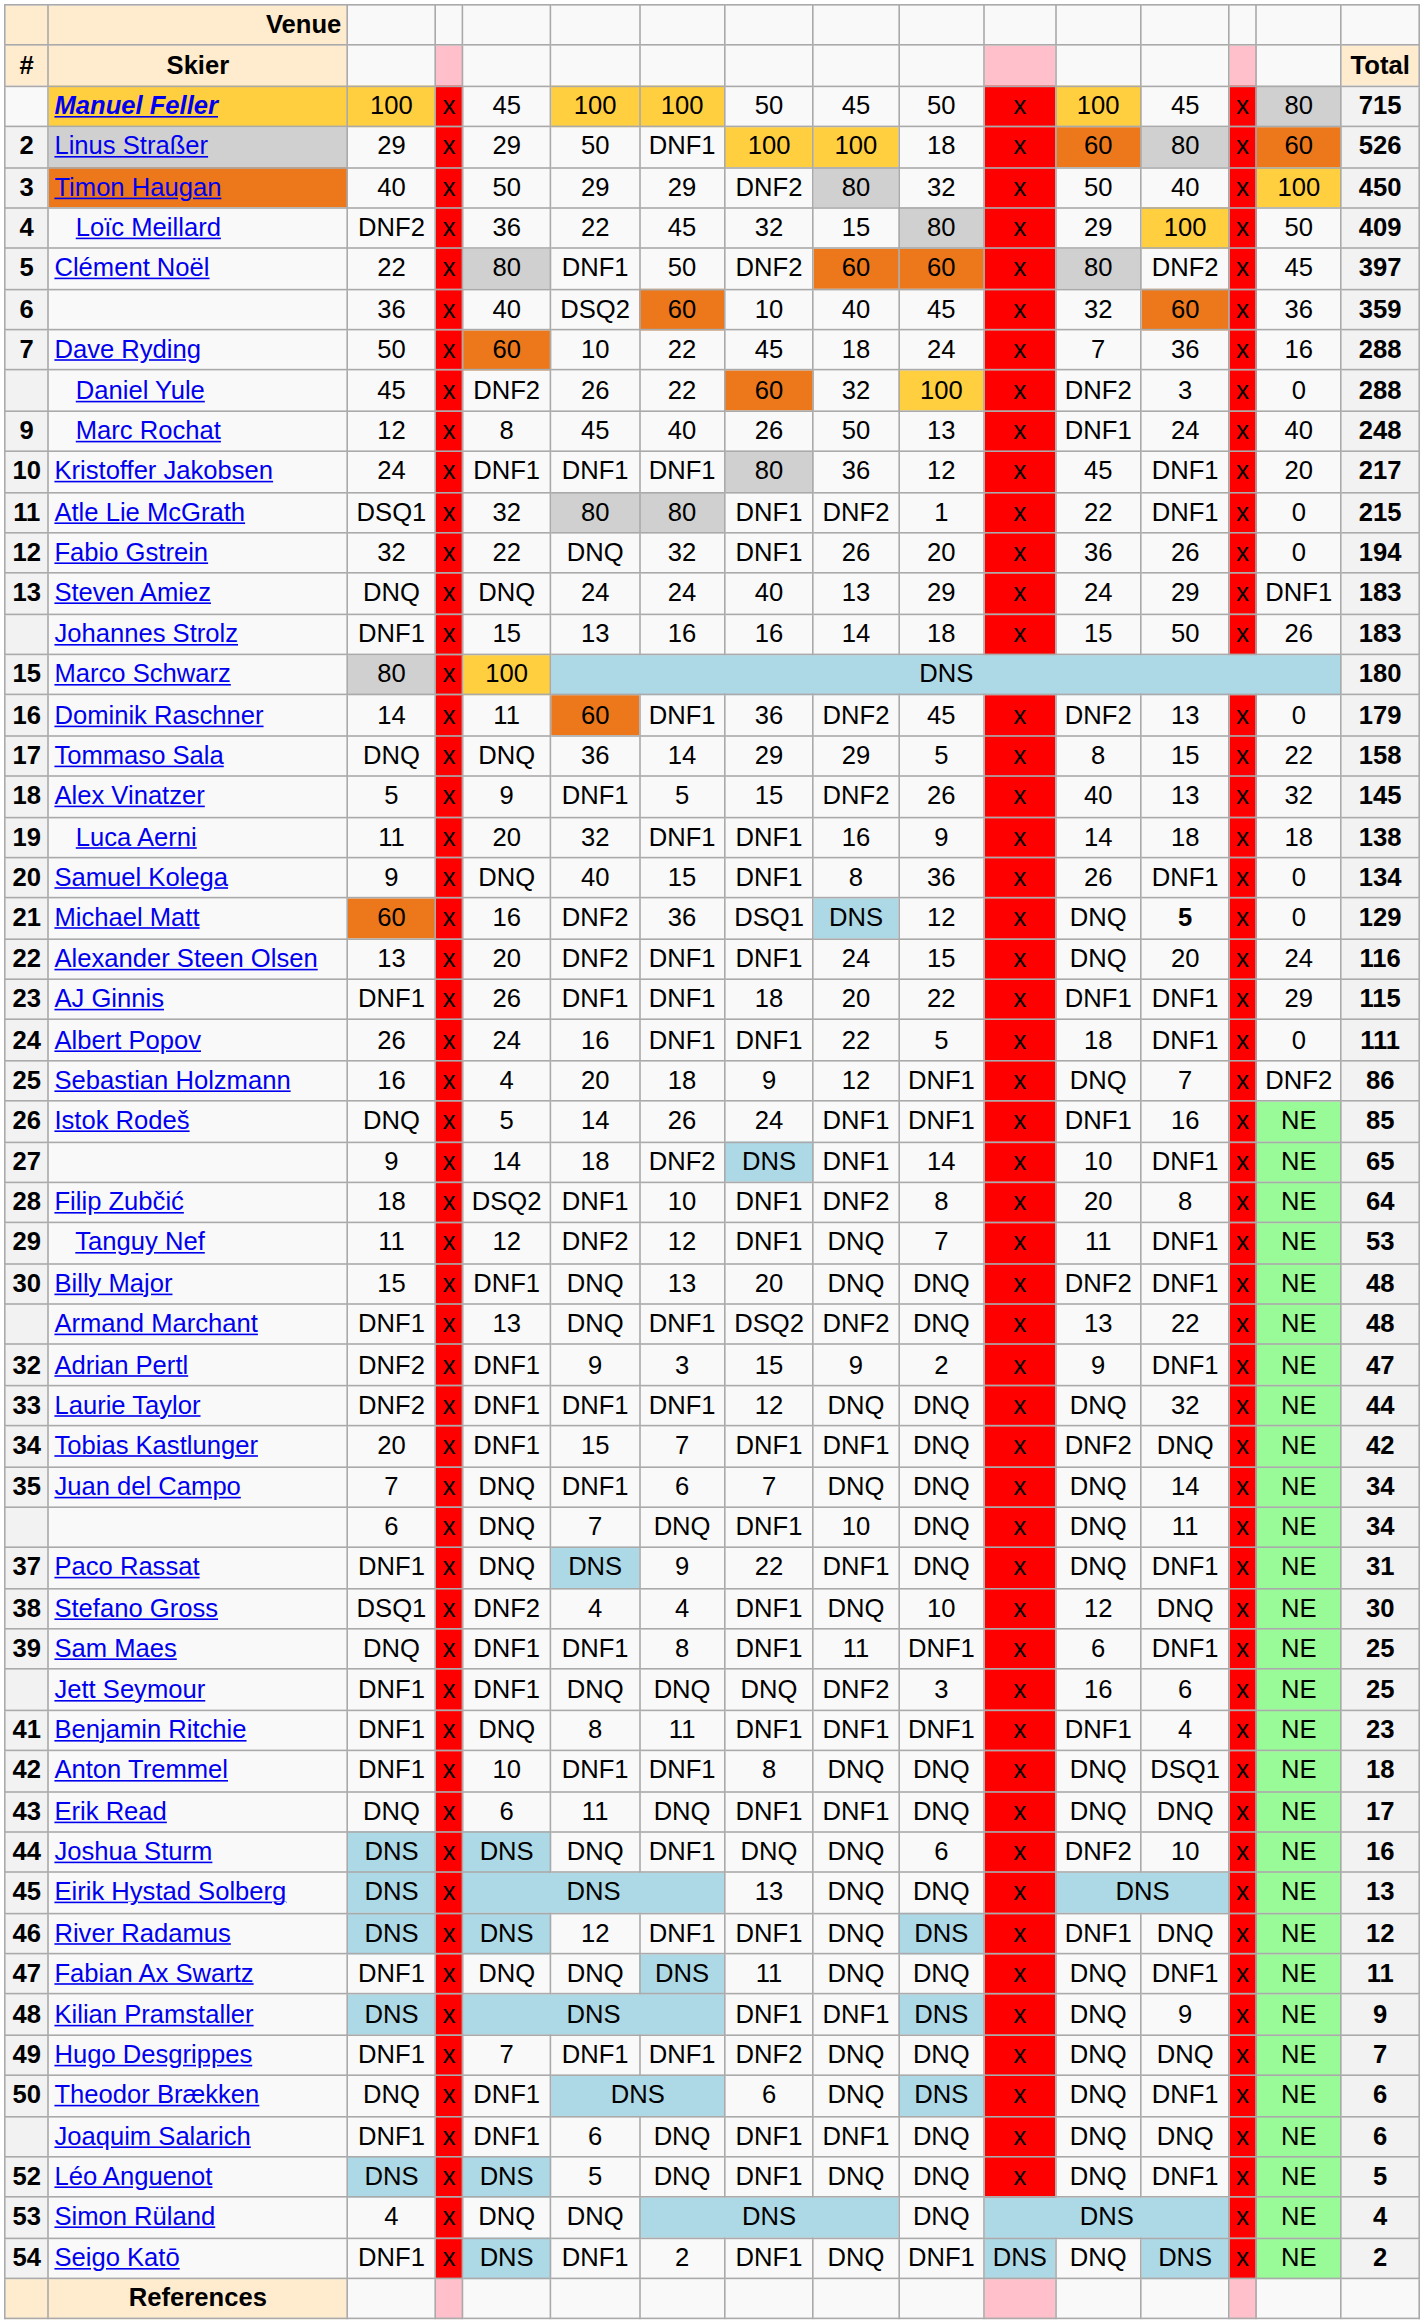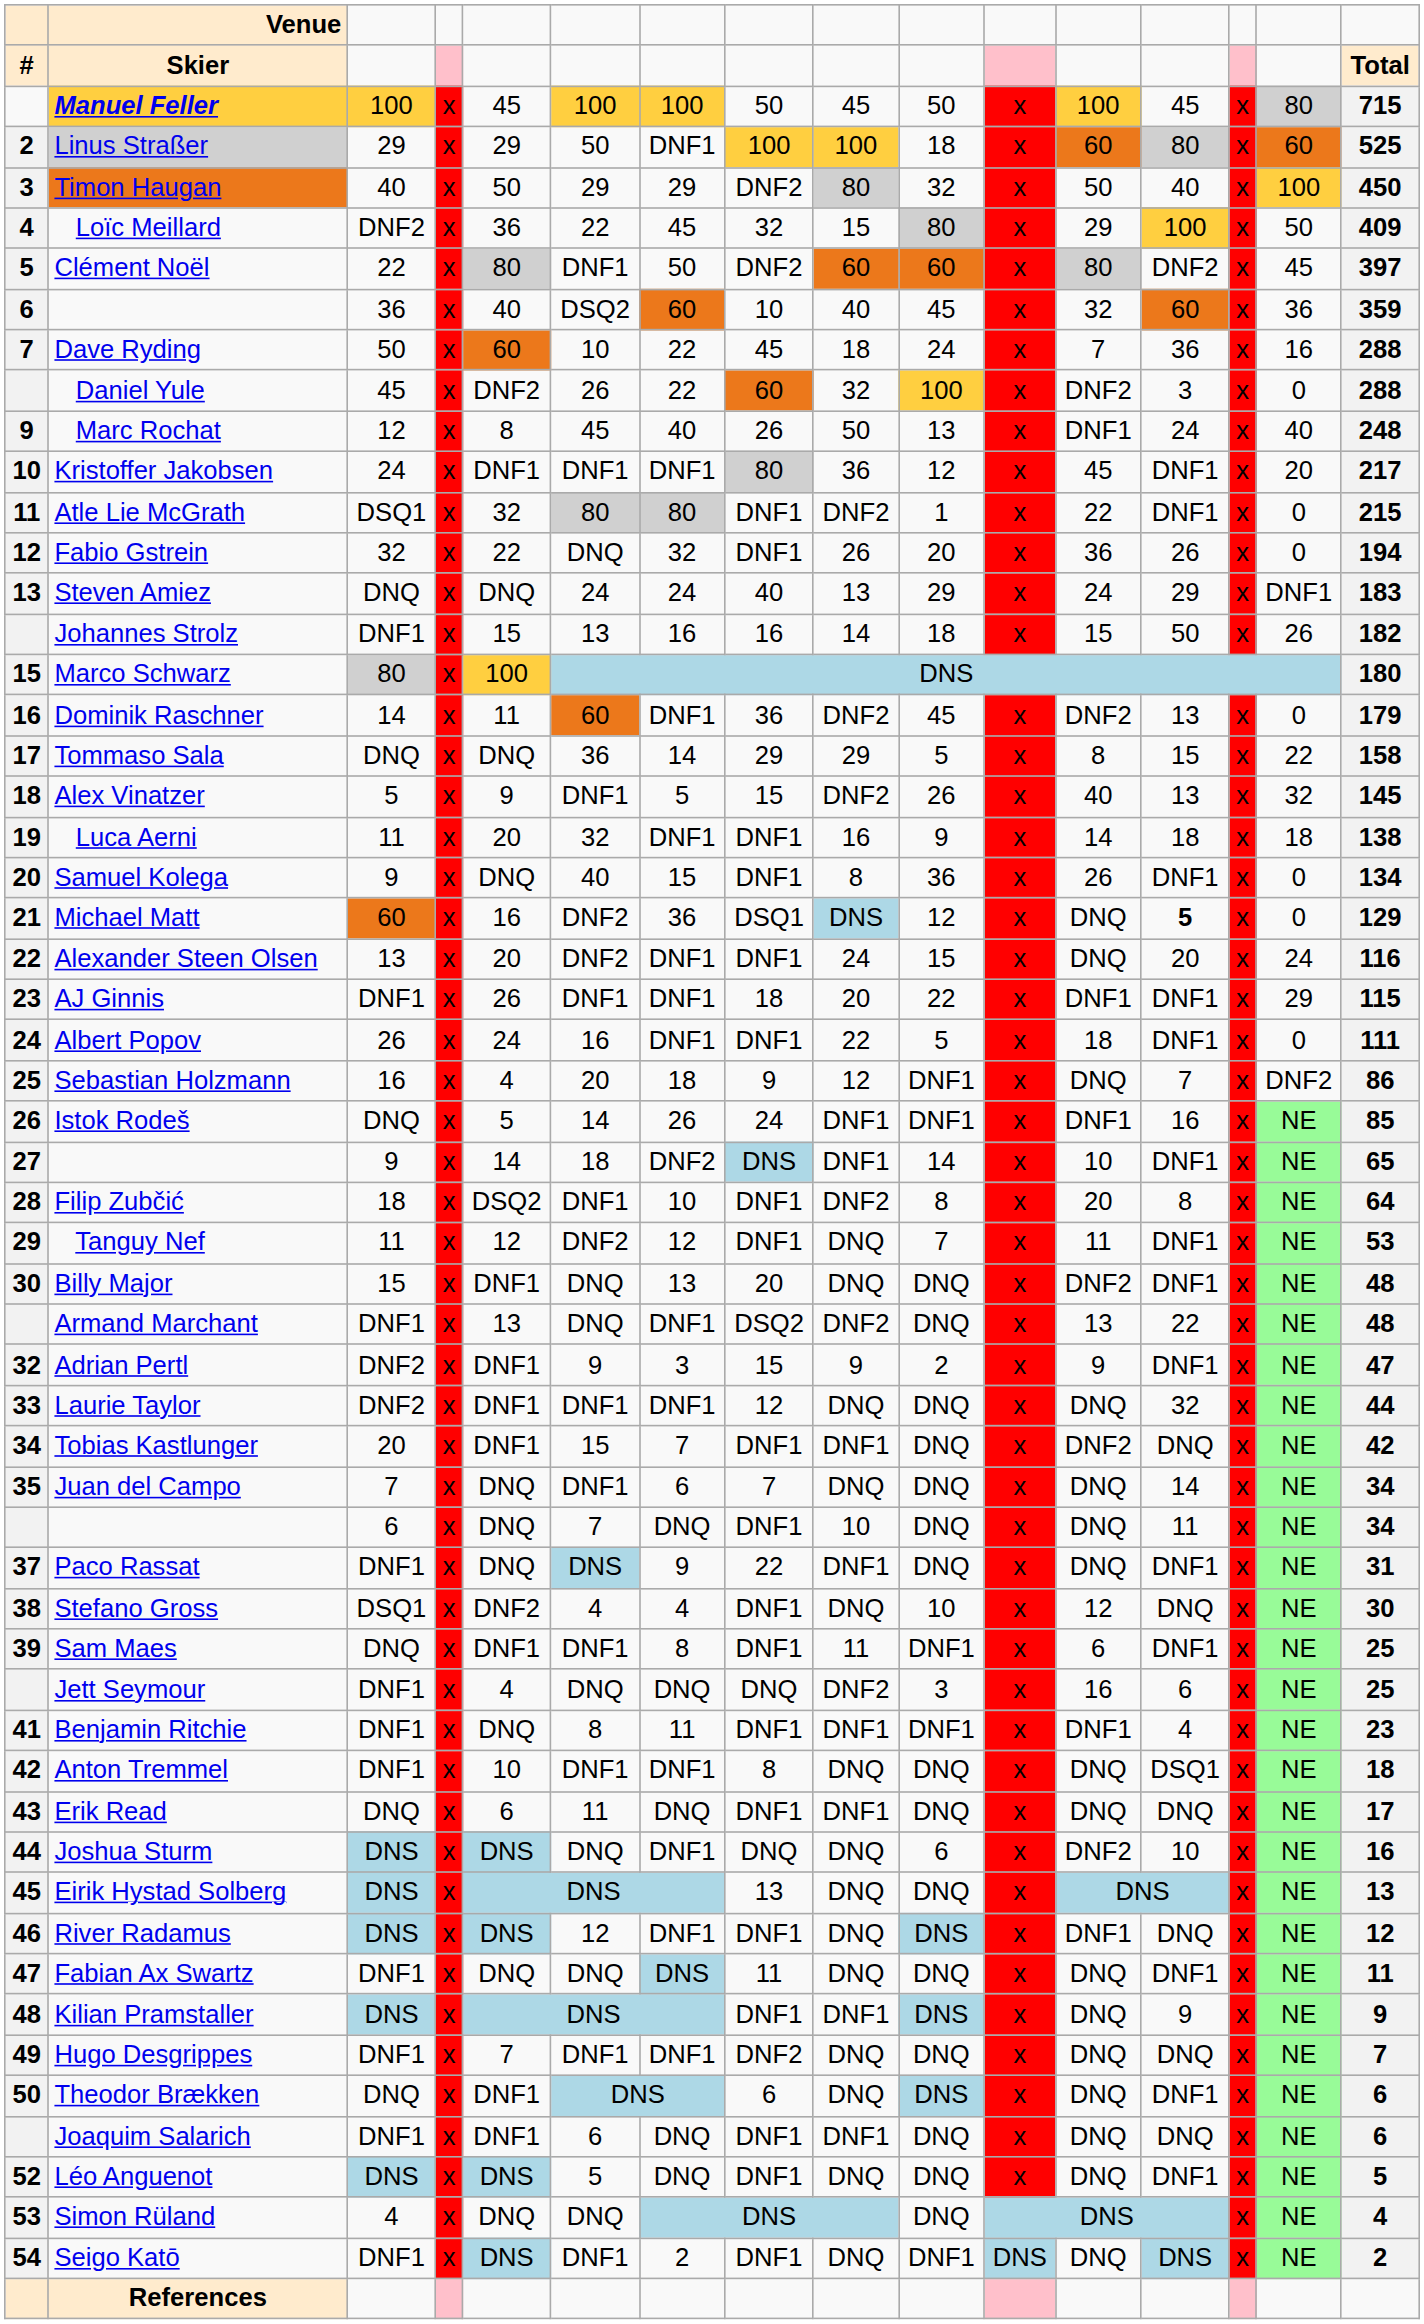Linus Straßer | column 16: 526 -> 525
Johannes Strolz | column 16: 183 -> 182
Jett Seymour | column 5: DNF1 -> 4
